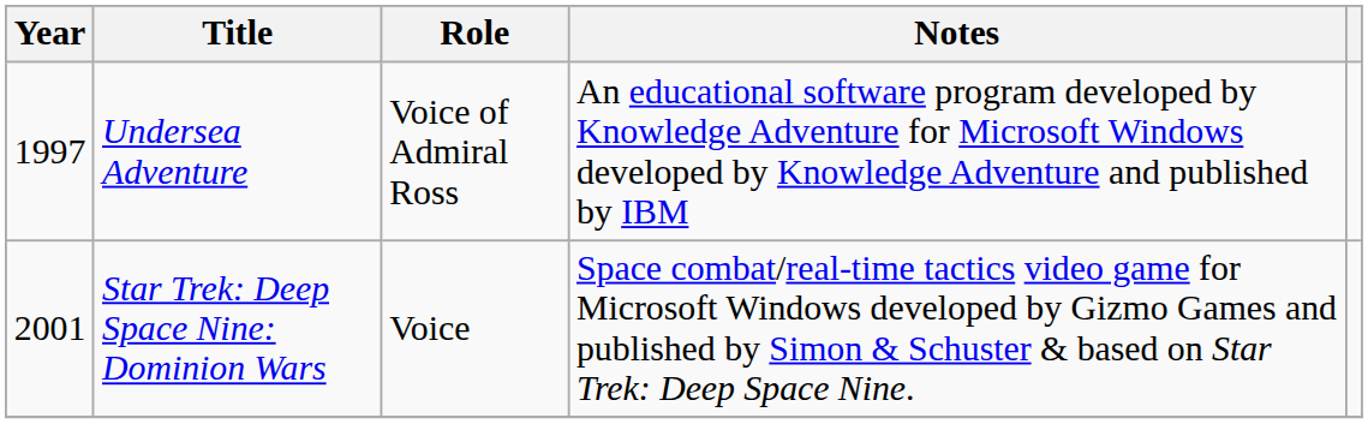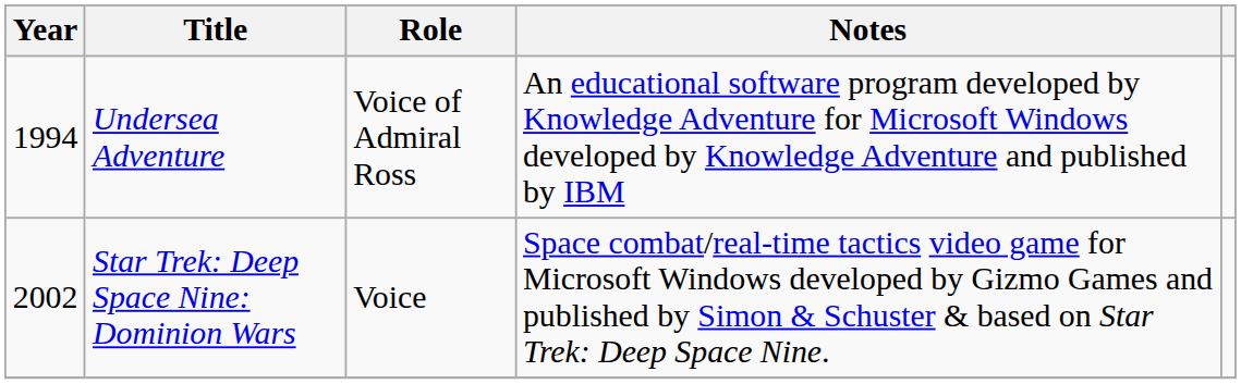Undersea Adventure | Year: 1997 -> 1994
Star Trek: Deep Space Nine: Dominion Wars | Year: 2001 -> 2002
